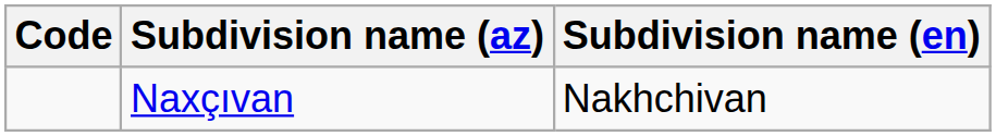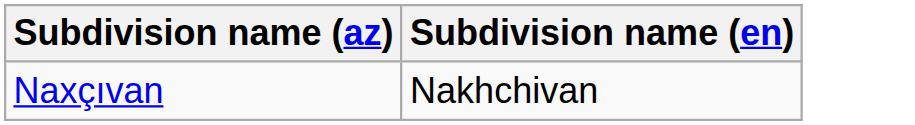- column: Code
